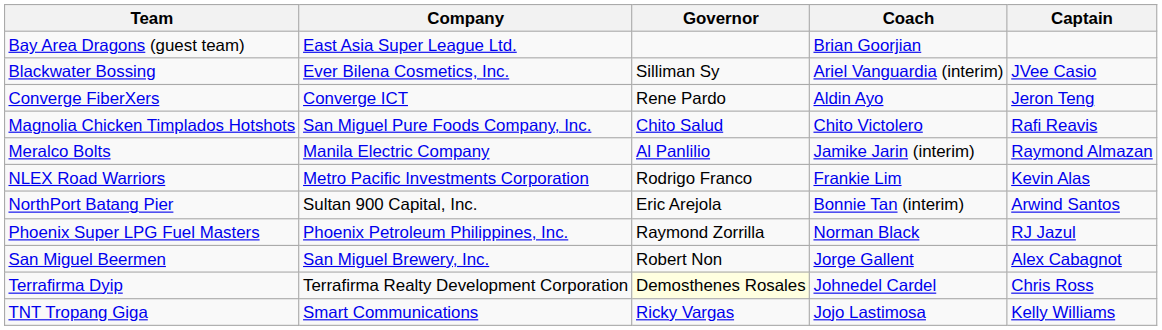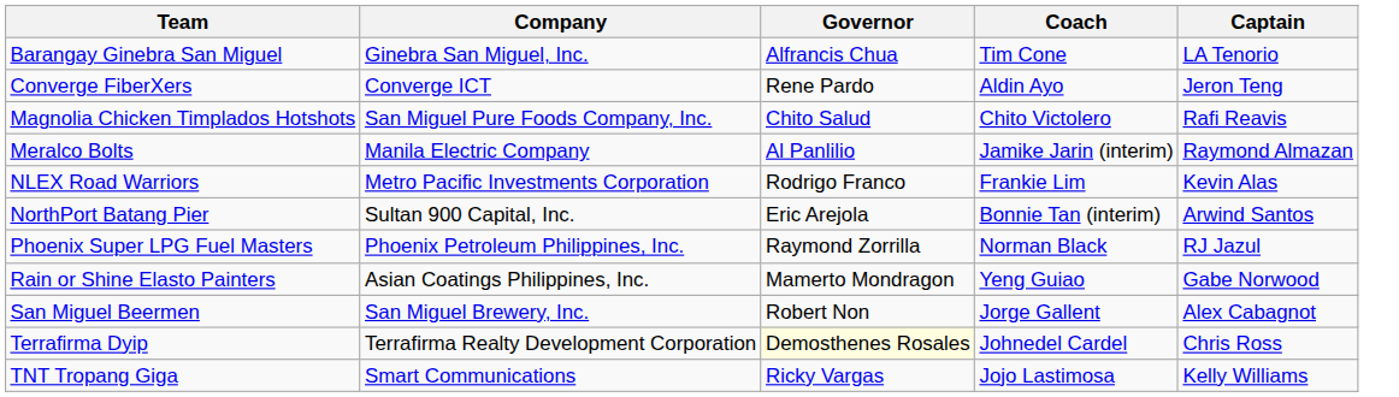+ row: Barangay Ginebra San Miguel | Ginebra San Miguel, Inc. | Alfrancis Chua | Tim Cone | LA Tenorio
- row: Bay Area Dragons (guest team) | East Asia Super League Ltd. | Brian Goorjian
- row: Blackwater Bossing | Ever Bilena Cosmetics, Inc. | Silliman Sy | Ariel Vanguardia (interim) | JVee Casio
+ row: Rain or Shine Elasto Painters | Asian Coatings Philippines, Inc. | Mamerto Mondragon | Yeng Guiao | Gabe Norwood
